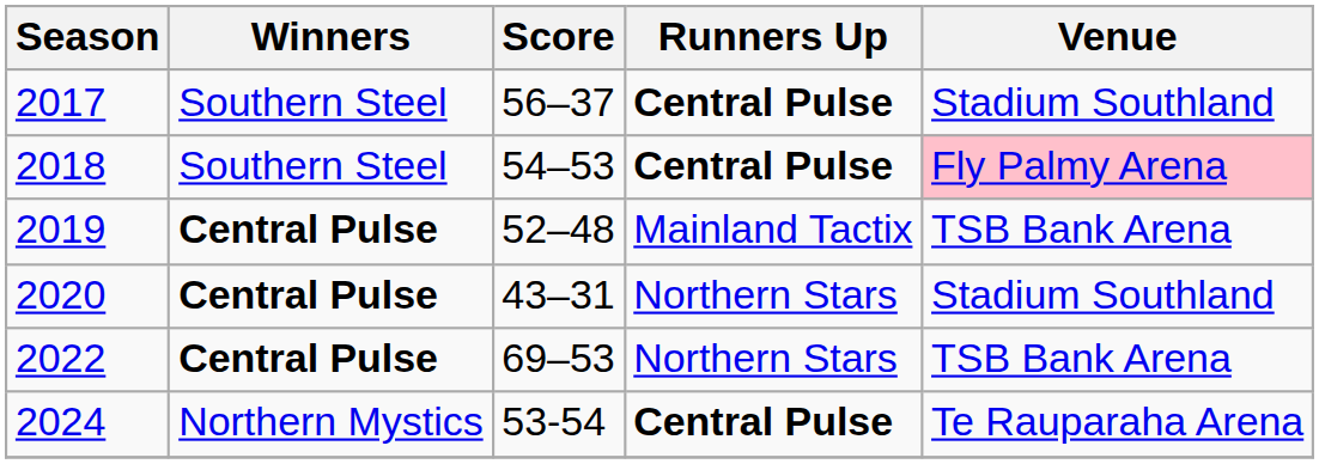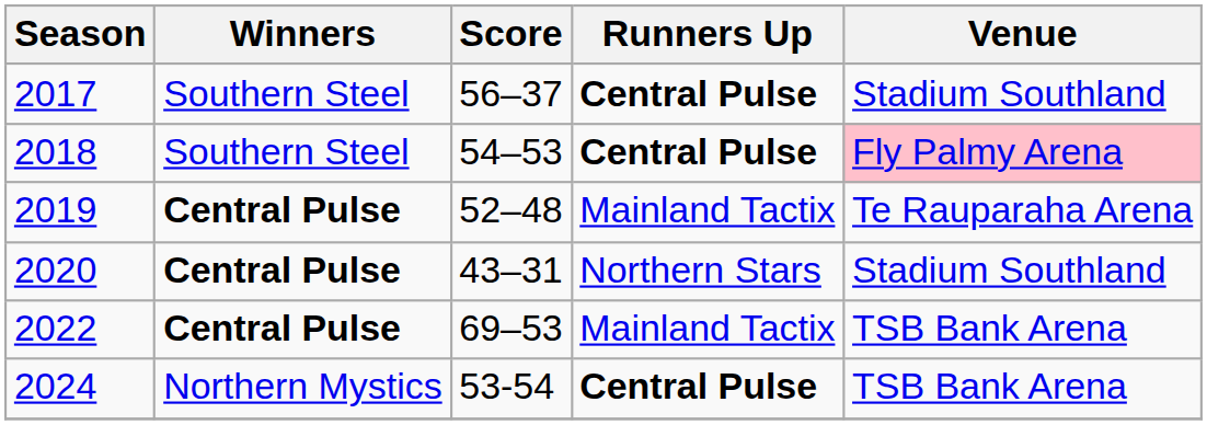2019 | Venue: TSB Bank Arena -> Te Rauparaha Arena
2022 | Runners Up: Northern Stars -> Mainland Tactix
2024 | Venue: Te Rauparaha Arena -> TSB Bank Arena
